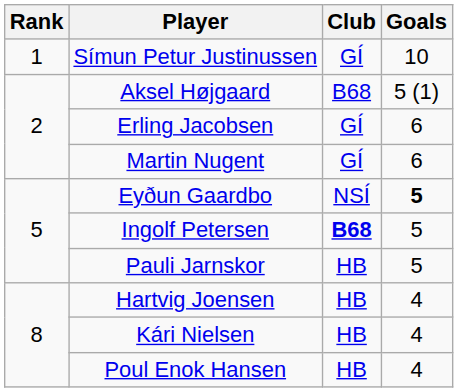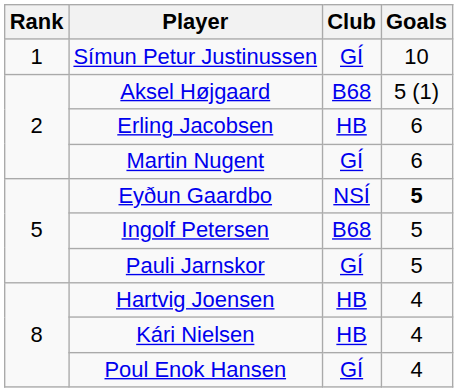Erling Jacobsen | Club: GÍ -> HB
Ingolf Petersen | Club: bold -> normal
Pauli Jarnskor | Club: HB -> GÍ
Poul Enok Hansen | Club: HB -> GÍ
